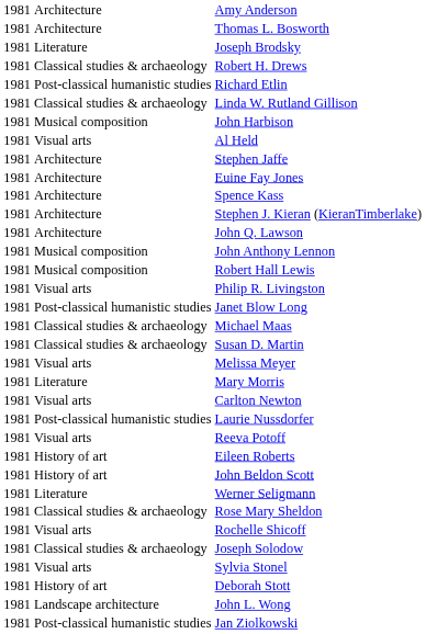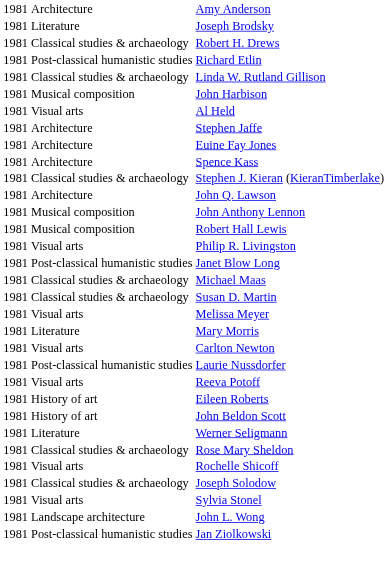- row: 1981 | Architecture | Thomas L. Bosworth
Stephen J. Kieran (KieranTimberlake) | column 2: Architecture -> Classical studies & archaeology
- row: 1981 | History of art | Deborah Stott
